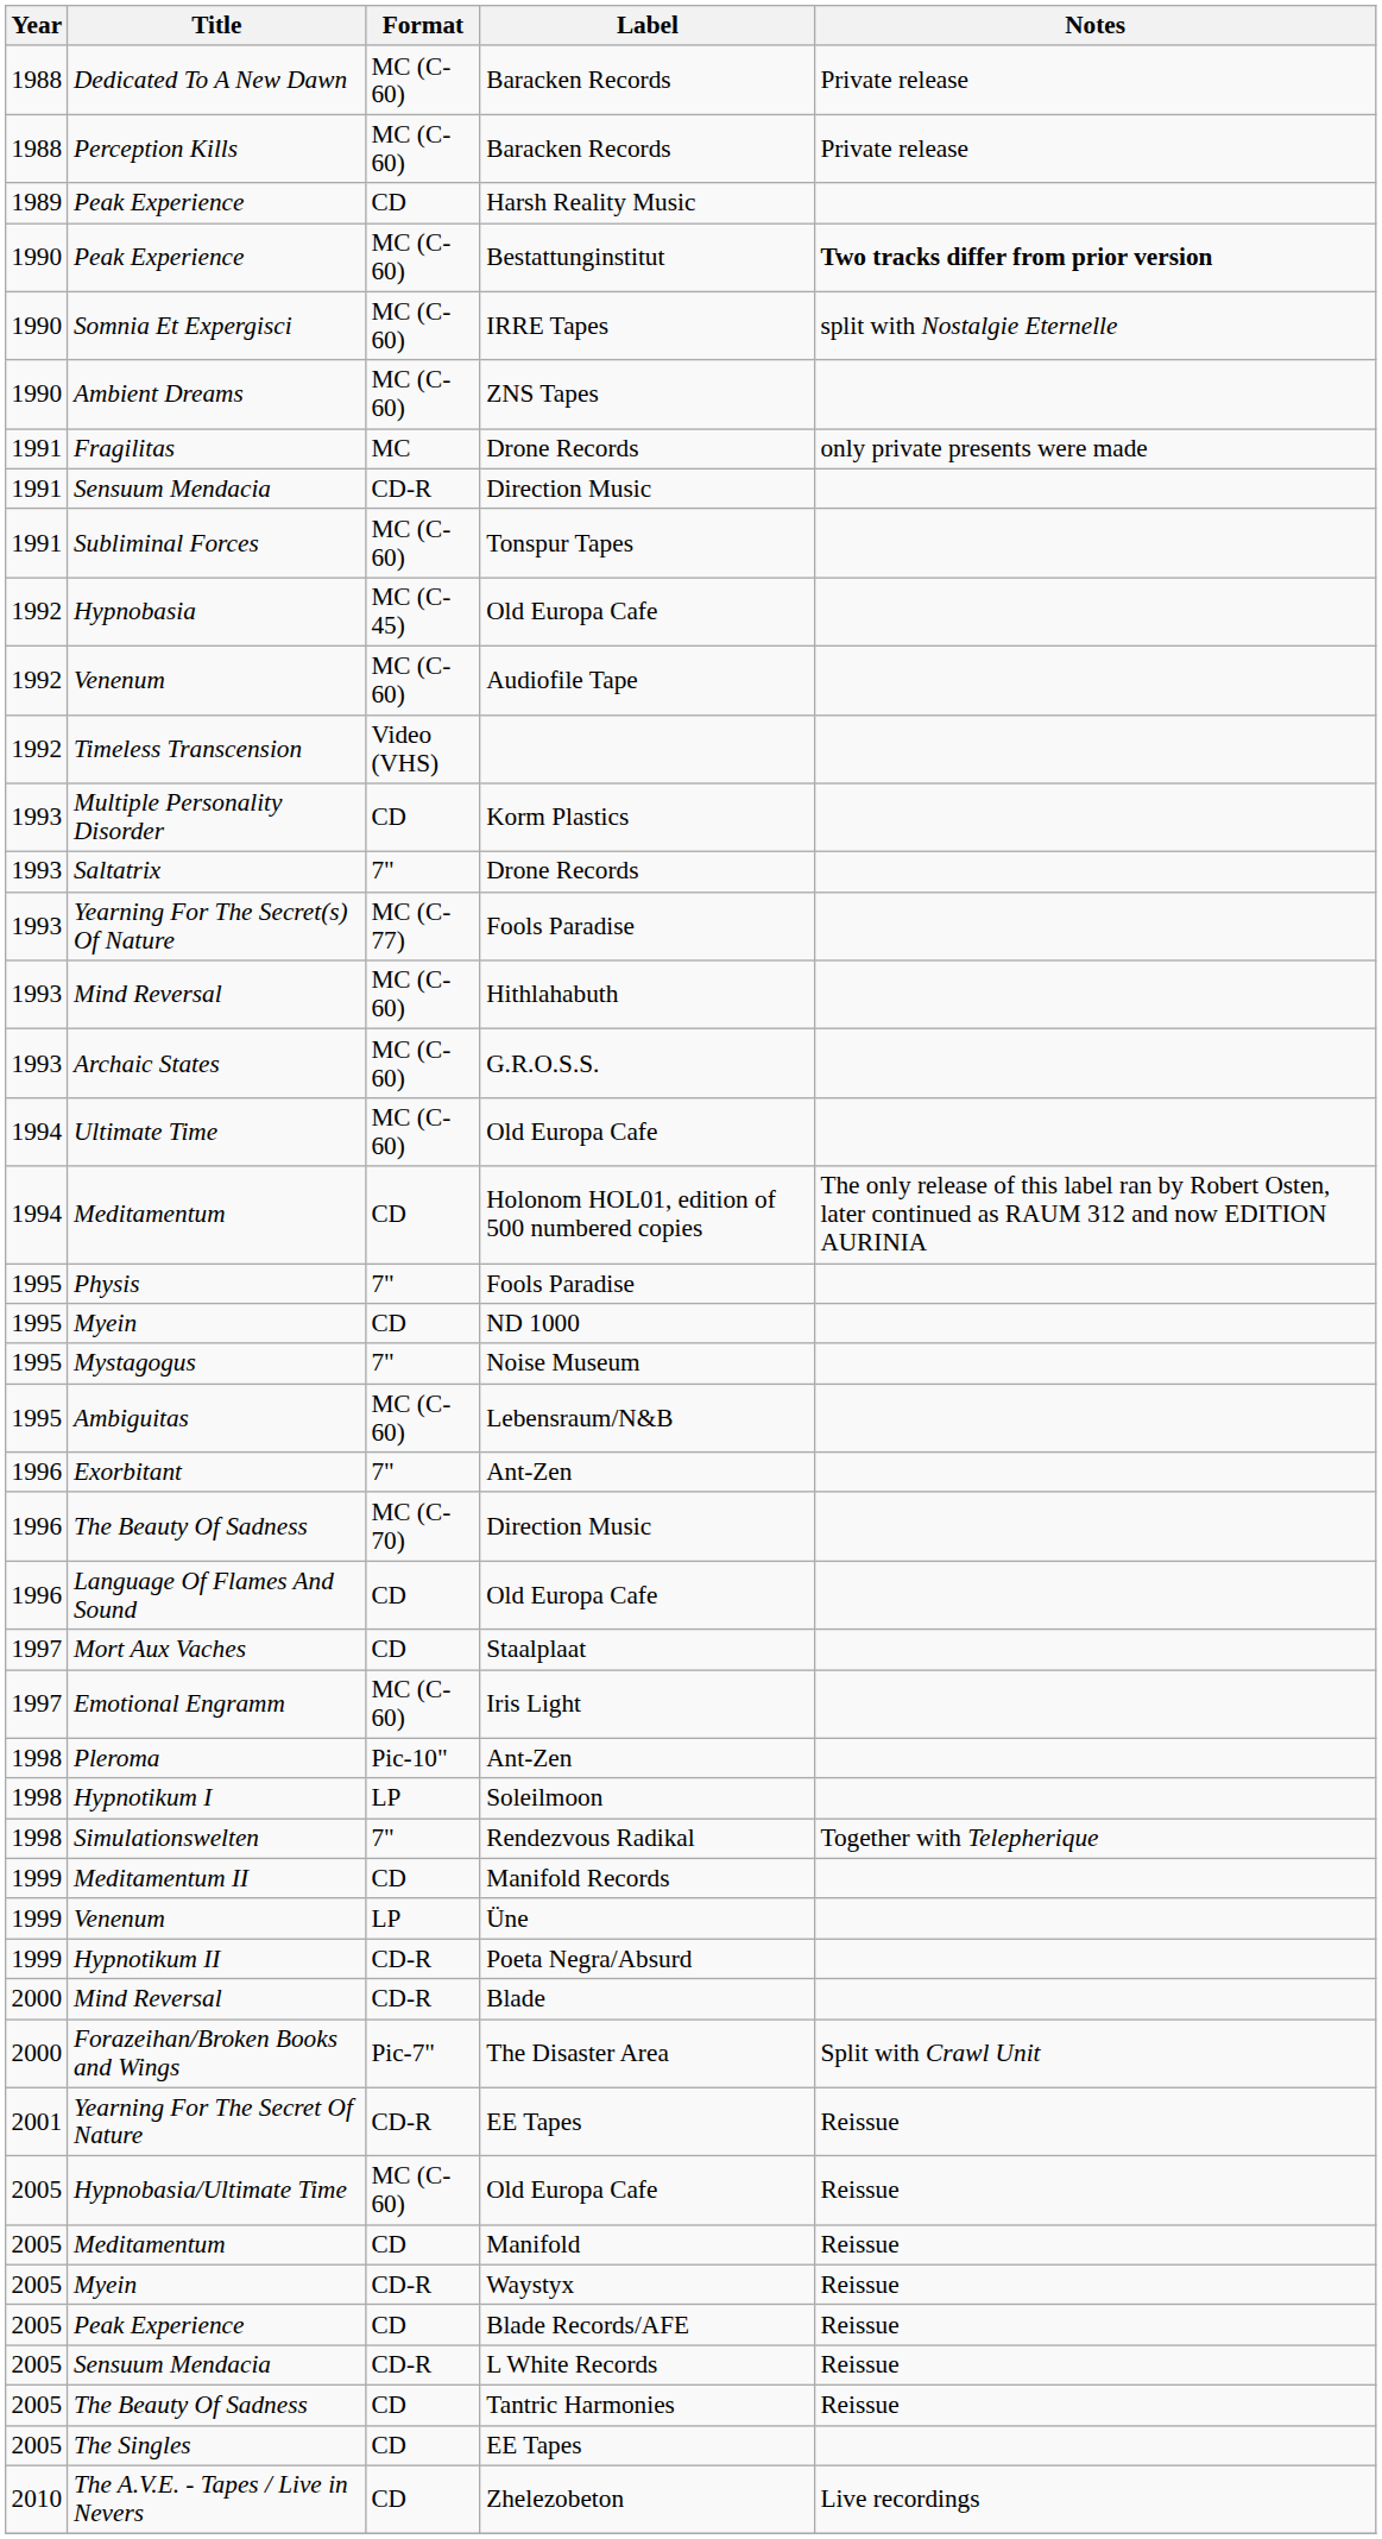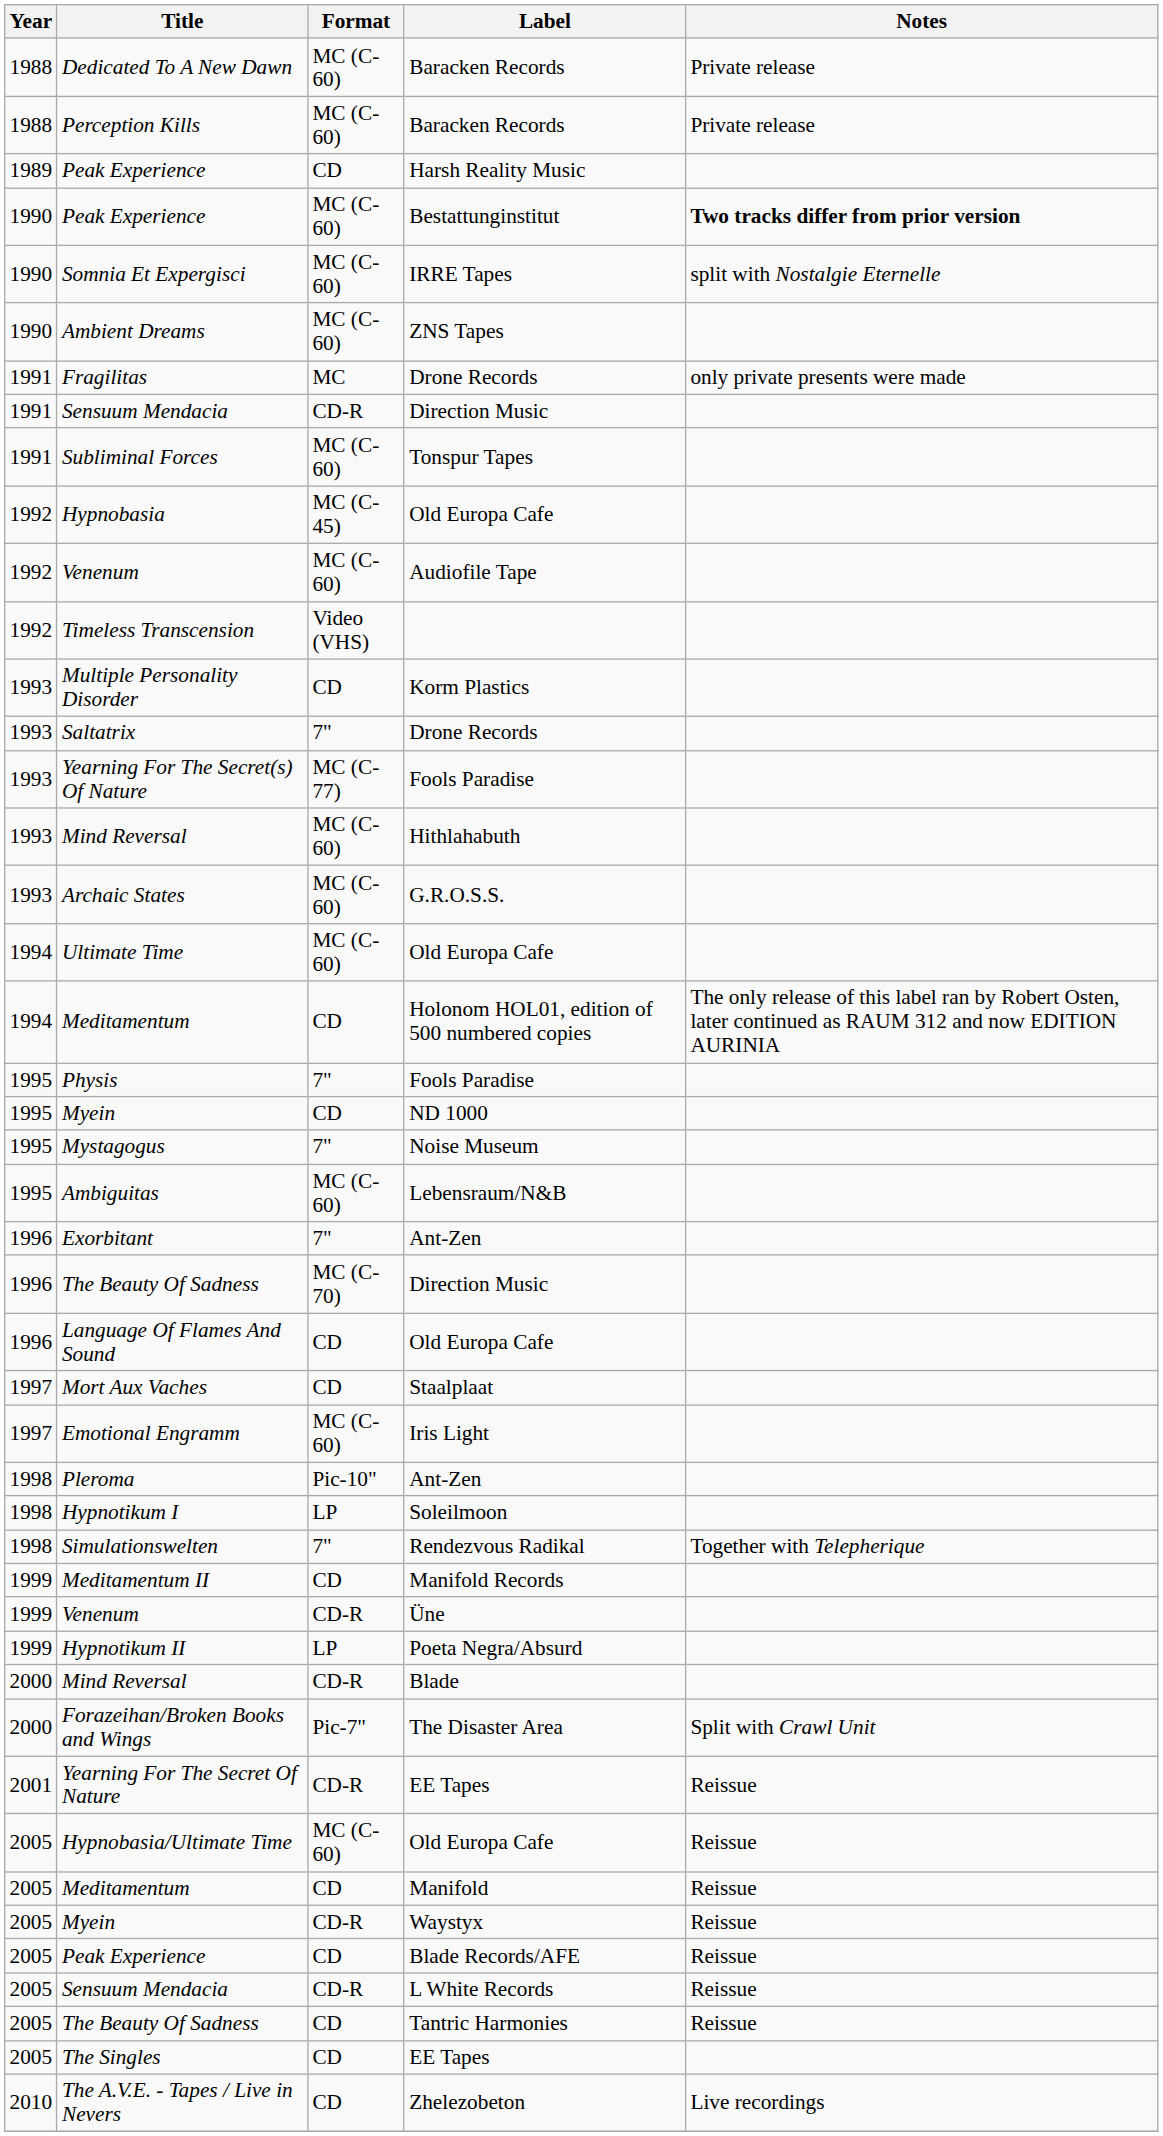Venenum / Üne | Format: LP -> CD-R
Hypnotikum II | Format: CD-R -> LP
